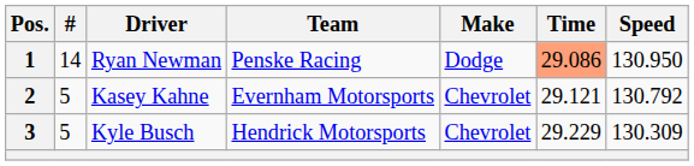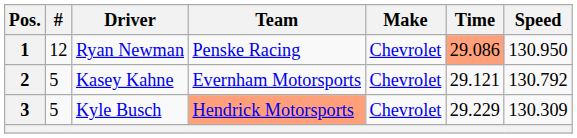1 | #: 14 -> 12
1 | Make: Dodge -> Chevrolet
3 | Team: no background -> lightsalmon background
